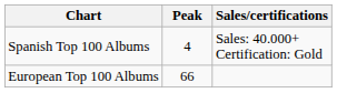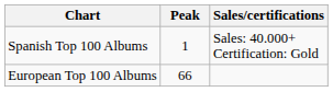Spanish Top 100 Albums | Peak: 4 -> 1
